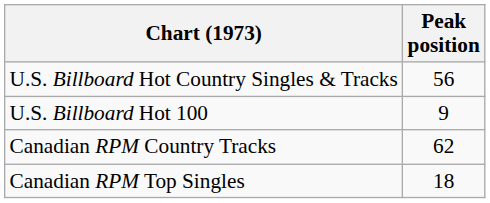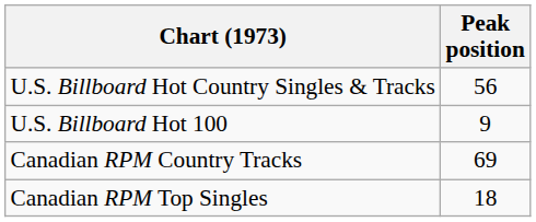Canadian RPM Country Tracks | Peak position: 62 -> 69
